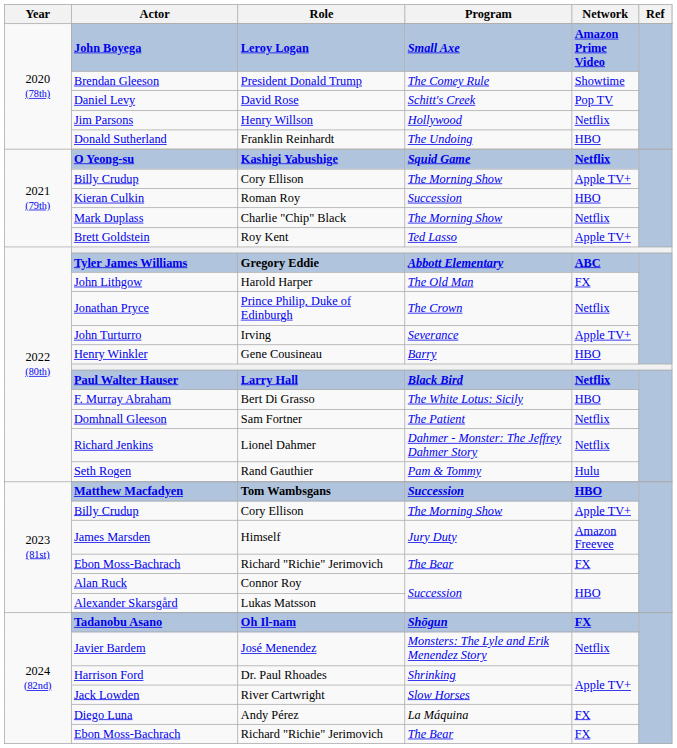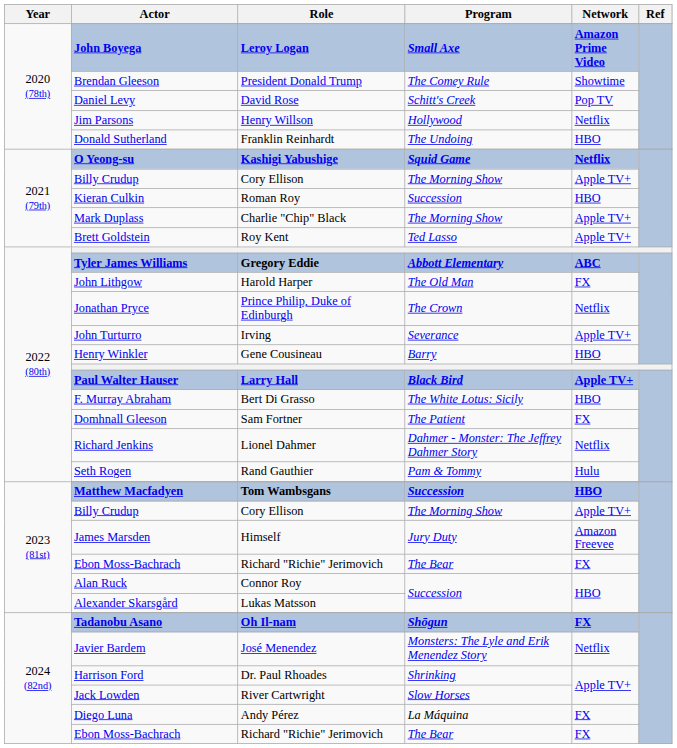Mark Duplass | Network: Netflix -> Apple TV+
Paul Walter Hauser | Network: Netflix -> Apple TV+
Domhnall Gleeson | Network: Netflix -> FX
